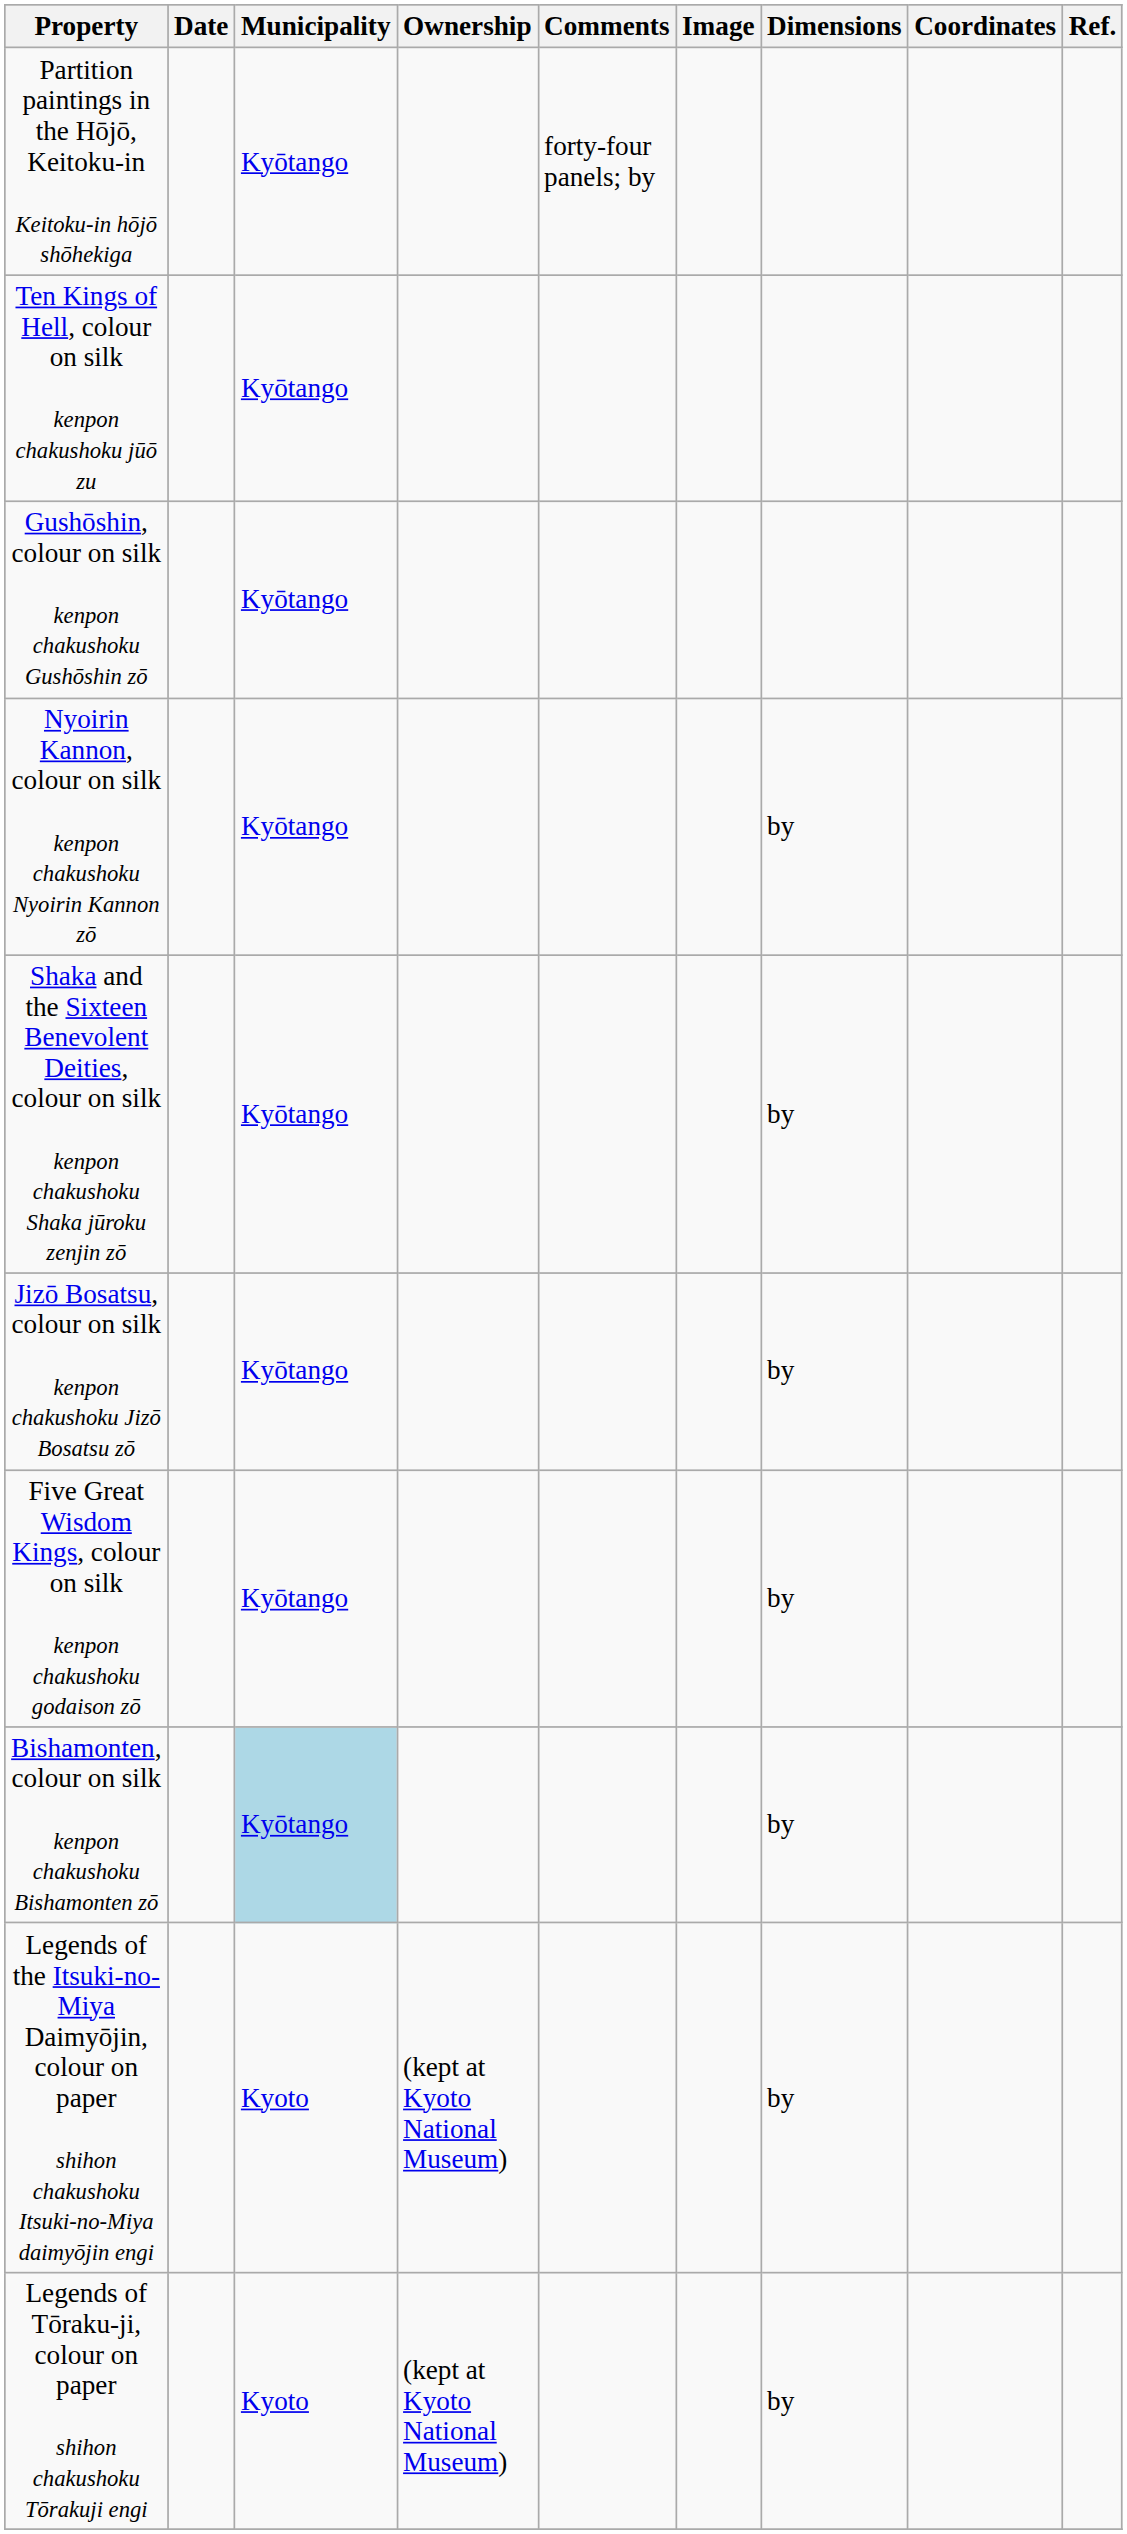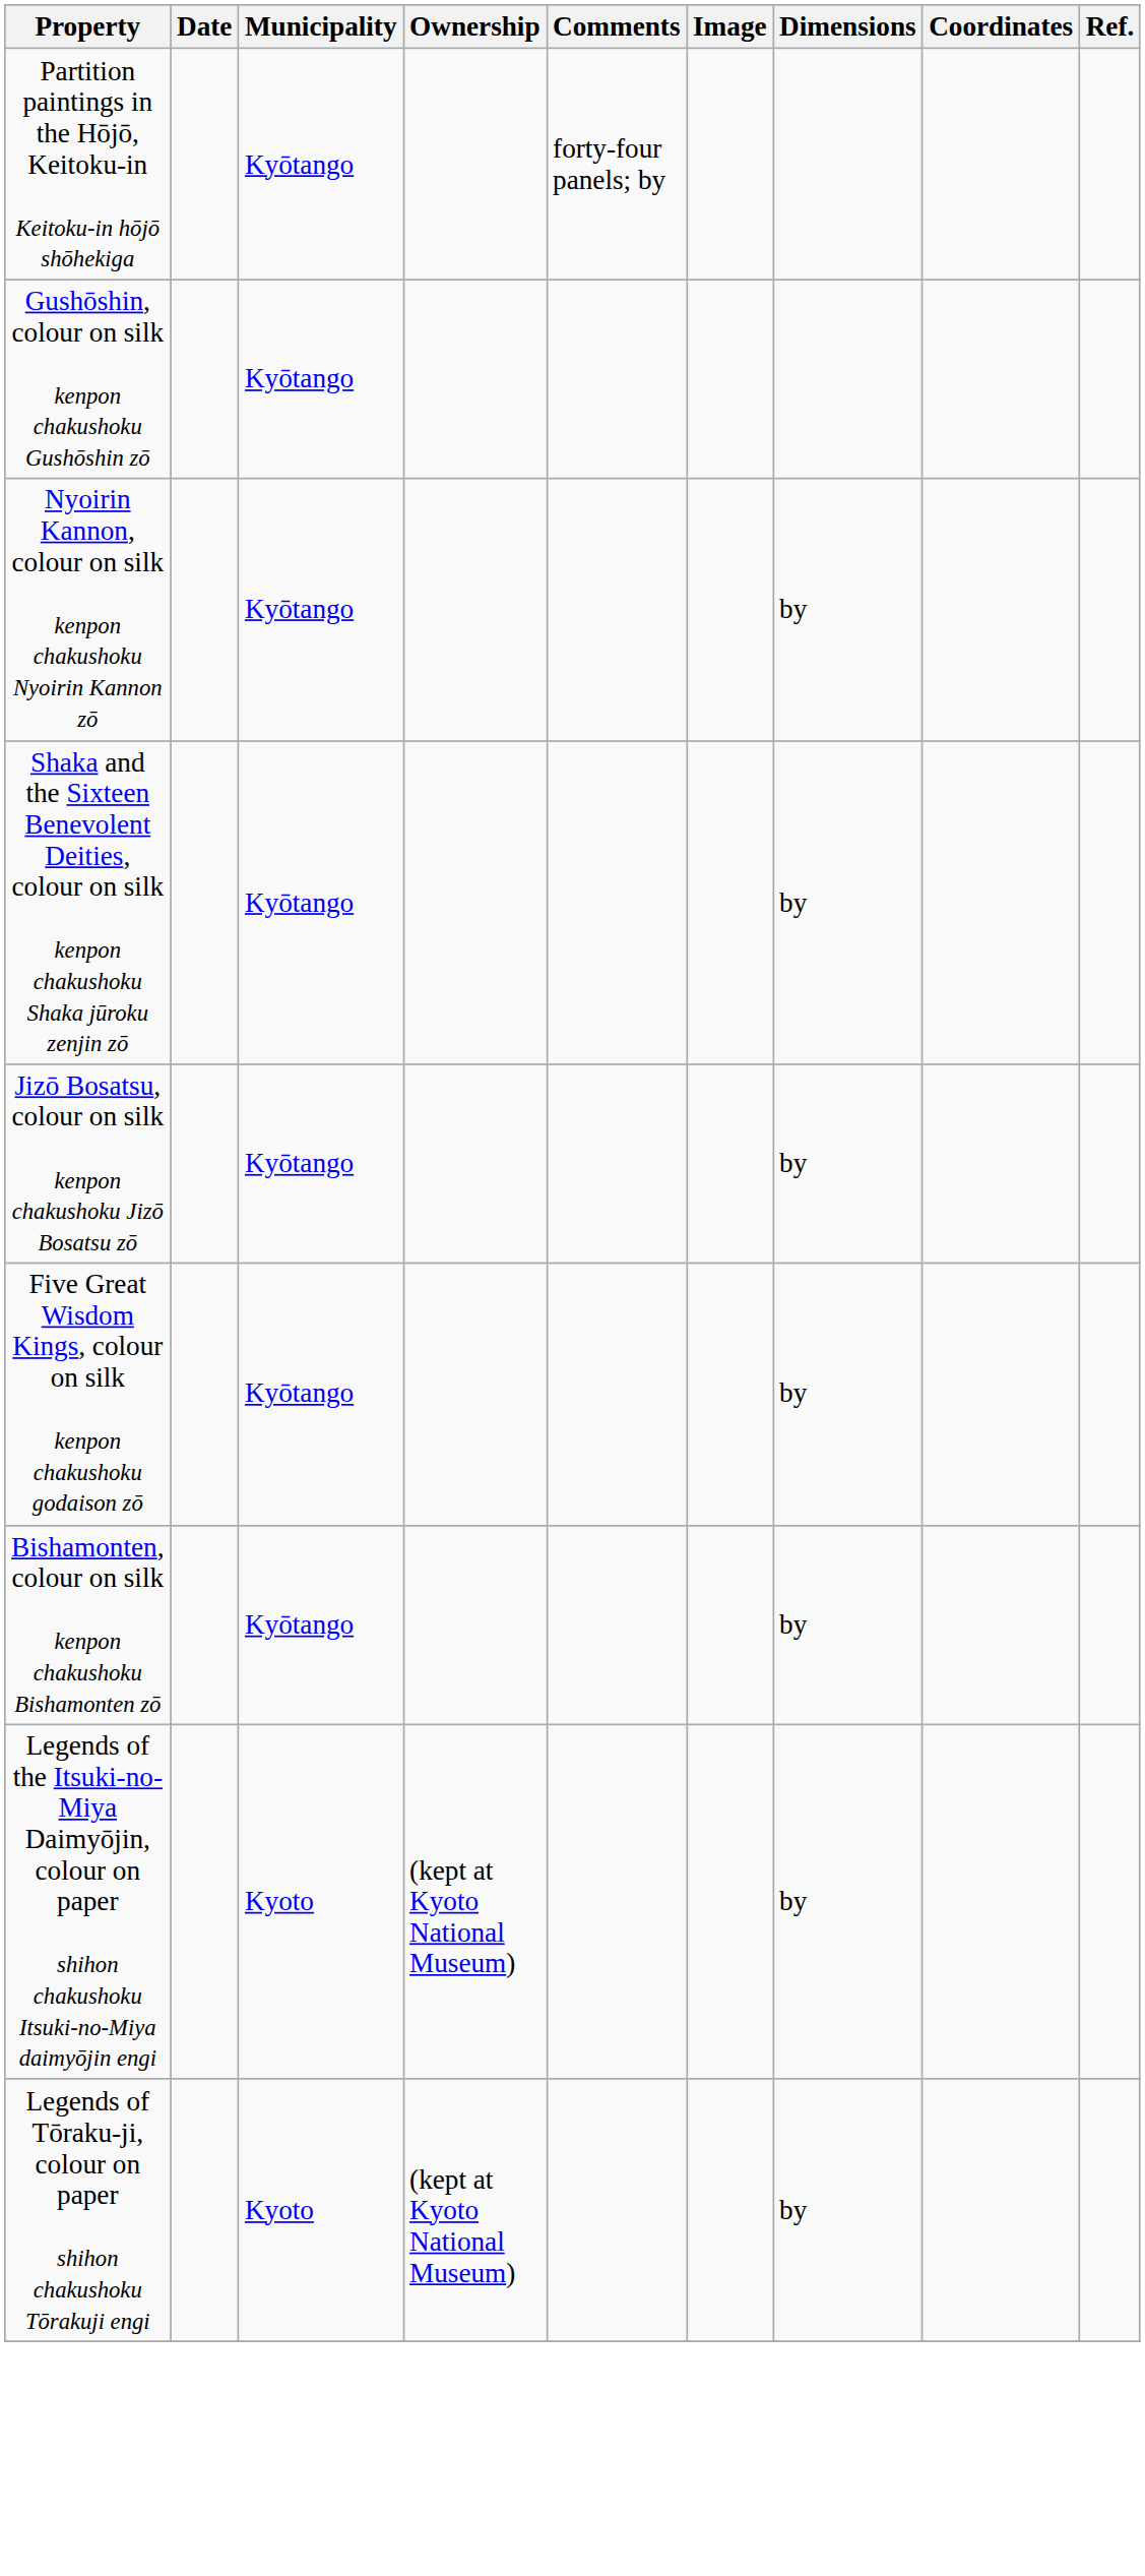- row: Ten Kings of Hell, colour on silk kenpon chakushoku jūō zu | Kyōtango
Bishamonten, colour on silk kenpon chakushoku Bishamonten zō | Municipality: lightblue background -> no background
